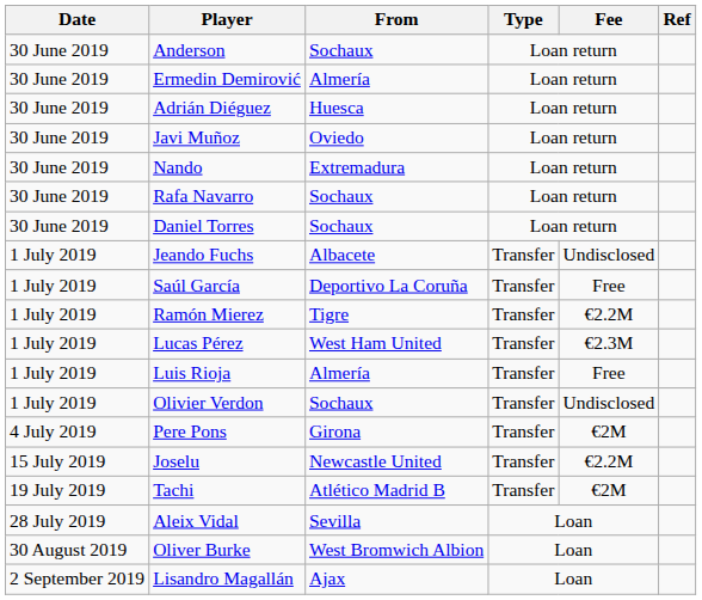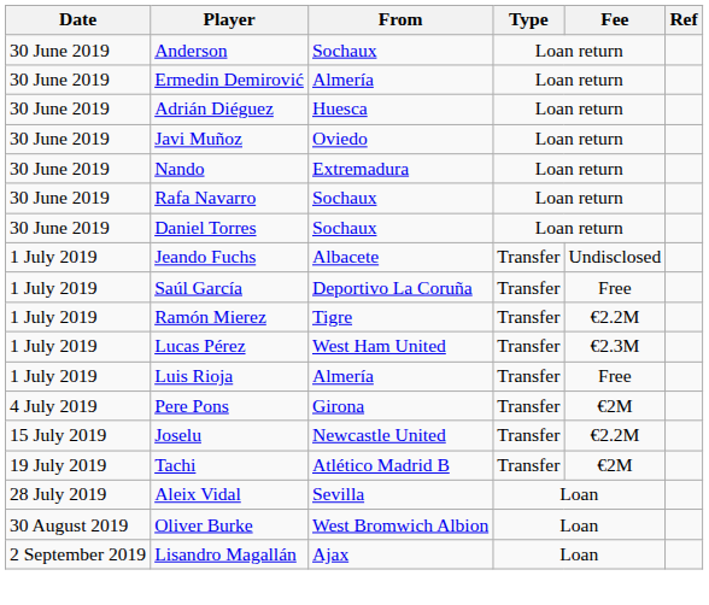- row: 1 July 2019 | Olivier Verdon | Sochaux | Transfer | Undisclosed
